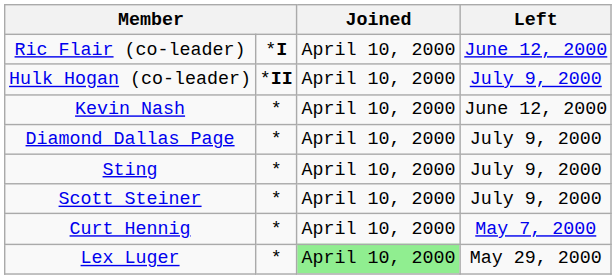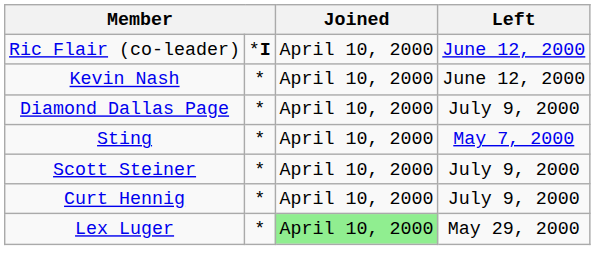- row: Hulk Hogan (co-leader) | *II | April 10, 2000 | July 9, 2000
Sting | Left: July 9, 2000 -> May 7, 2000
Curt Hennig | Left: May 7, 2000 -> July 9, 2000
